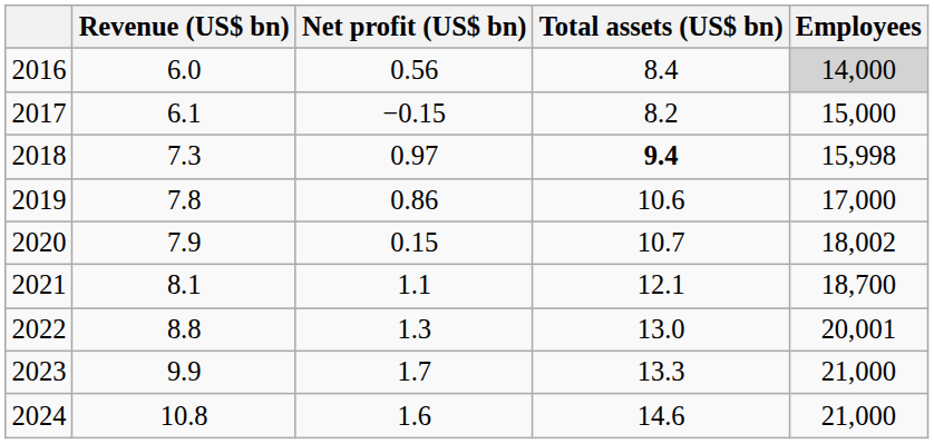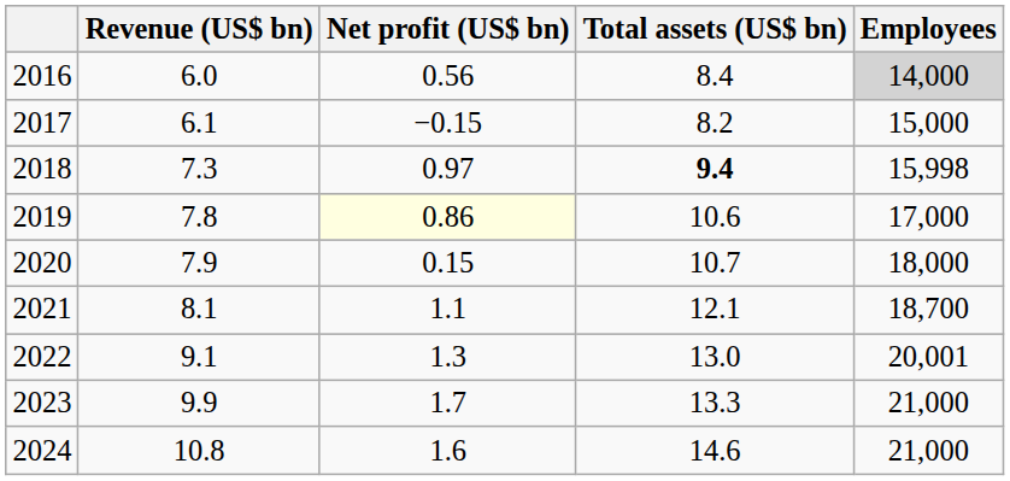2019 | Net profit (US$ bn): no background -> lightyellow background
2020 | Employees: 18,002 -> 18,000
2022 | Revenue (US$ bn): 8.8 -> 9.1
